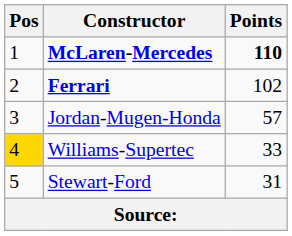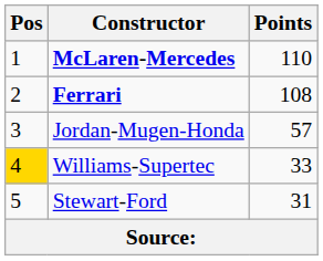McLaren-Mercedes | Points: bold -> normal
Ferrari | Points: 102 -> 108
